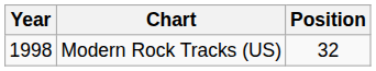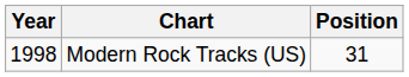Modern Rock Tracks (US) | Position: 32 -> 31
